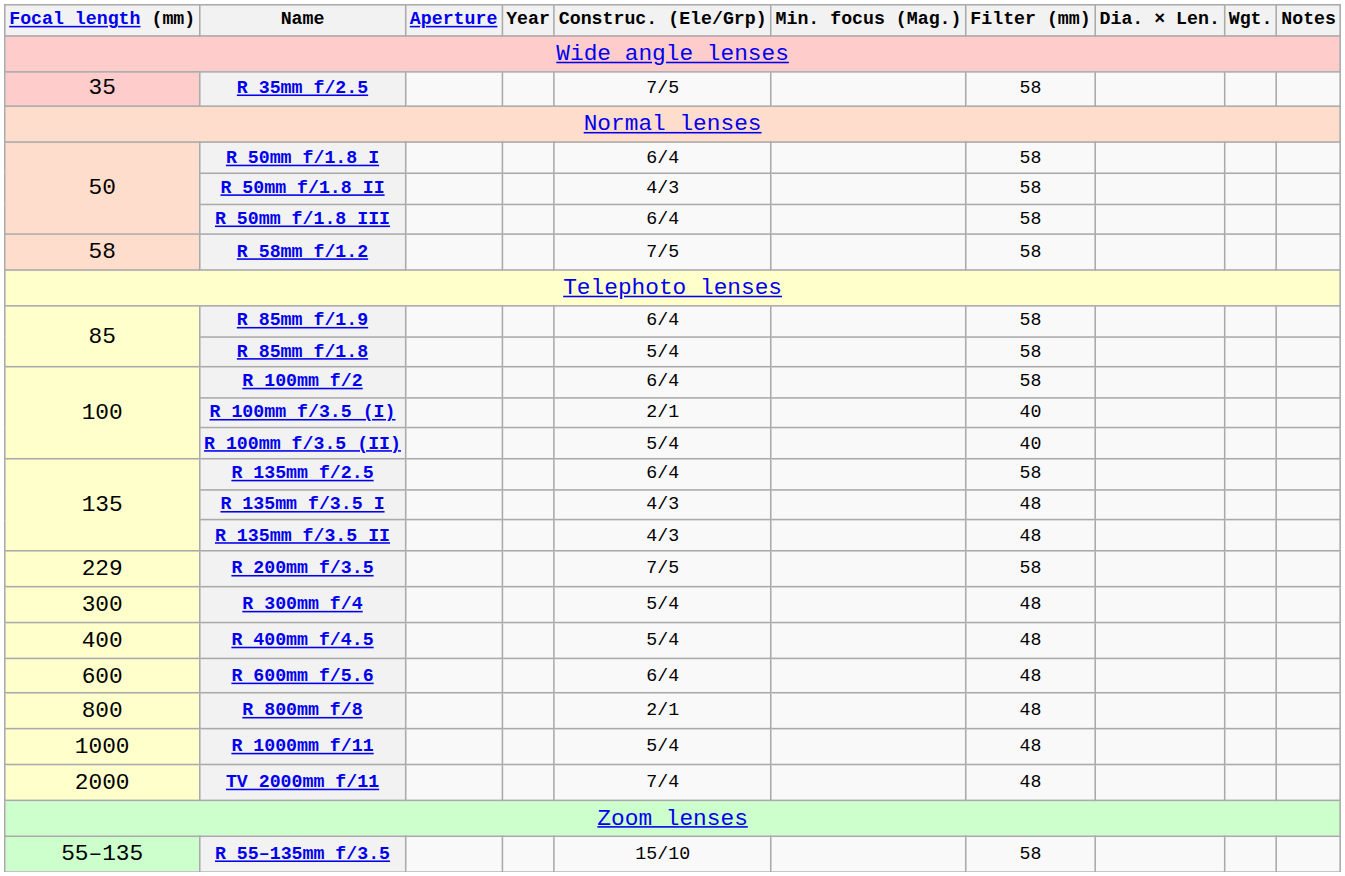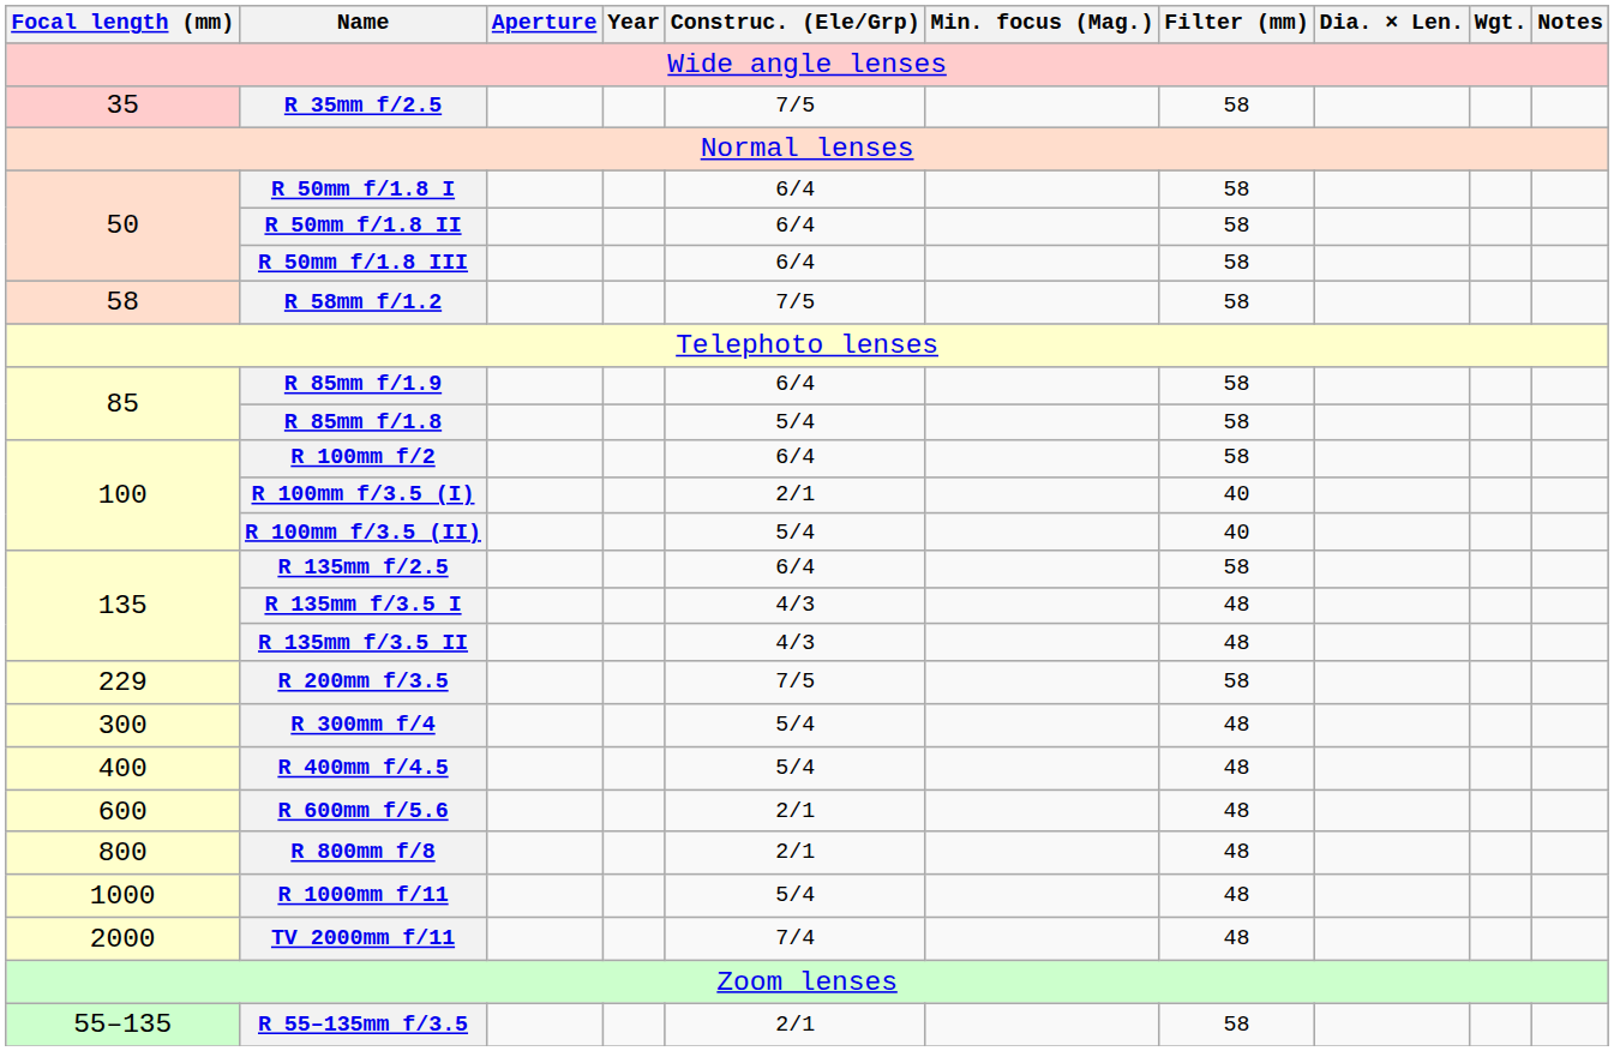R 50mm f/1.8 II | Construc. (Ele/Grp): 4/3 -> 6/4
R 600mm f/5.6 | Construc. (Ele/Grp): 6/4 -> 2/1
R 55–135mm f/3.5 | Construc. (Ele/Grp): 15/10 -> 2/1
